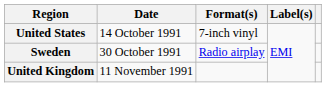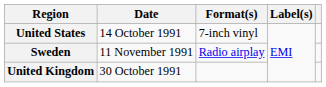Sweden | Date: 30 October 1991 -> 11 November 1991
United Kingdom | Date: 11 November 1991 -> 30 October 1991
